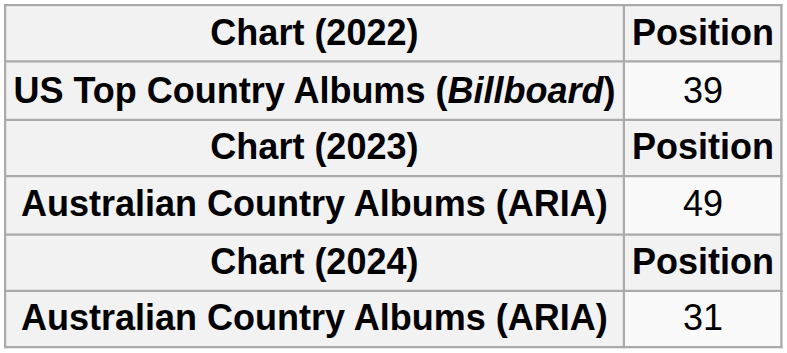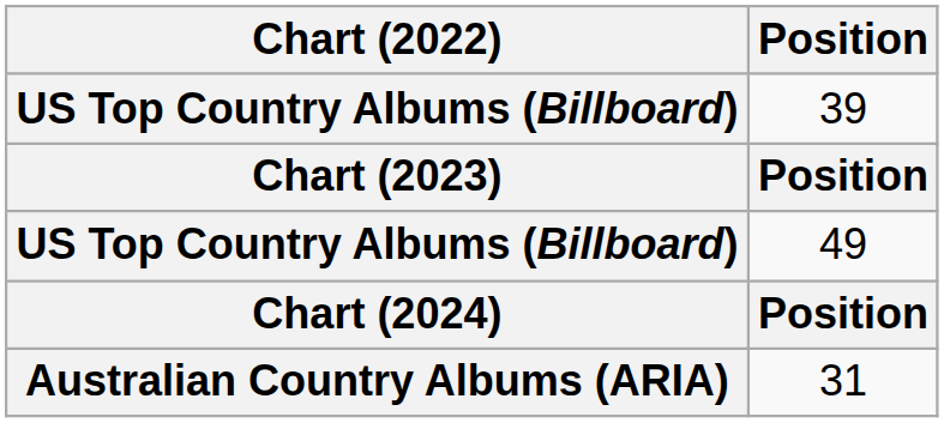49 | Chart (2022): Australian Country Albums (ARIA) -> US Top Country Albums (Billboard)
